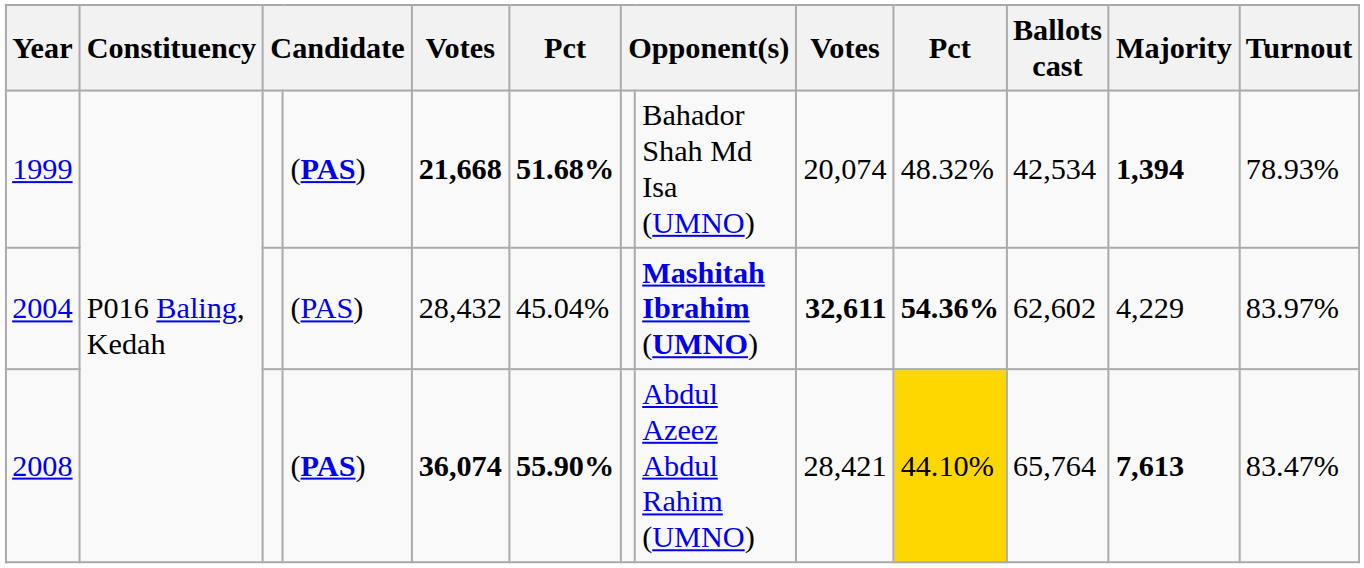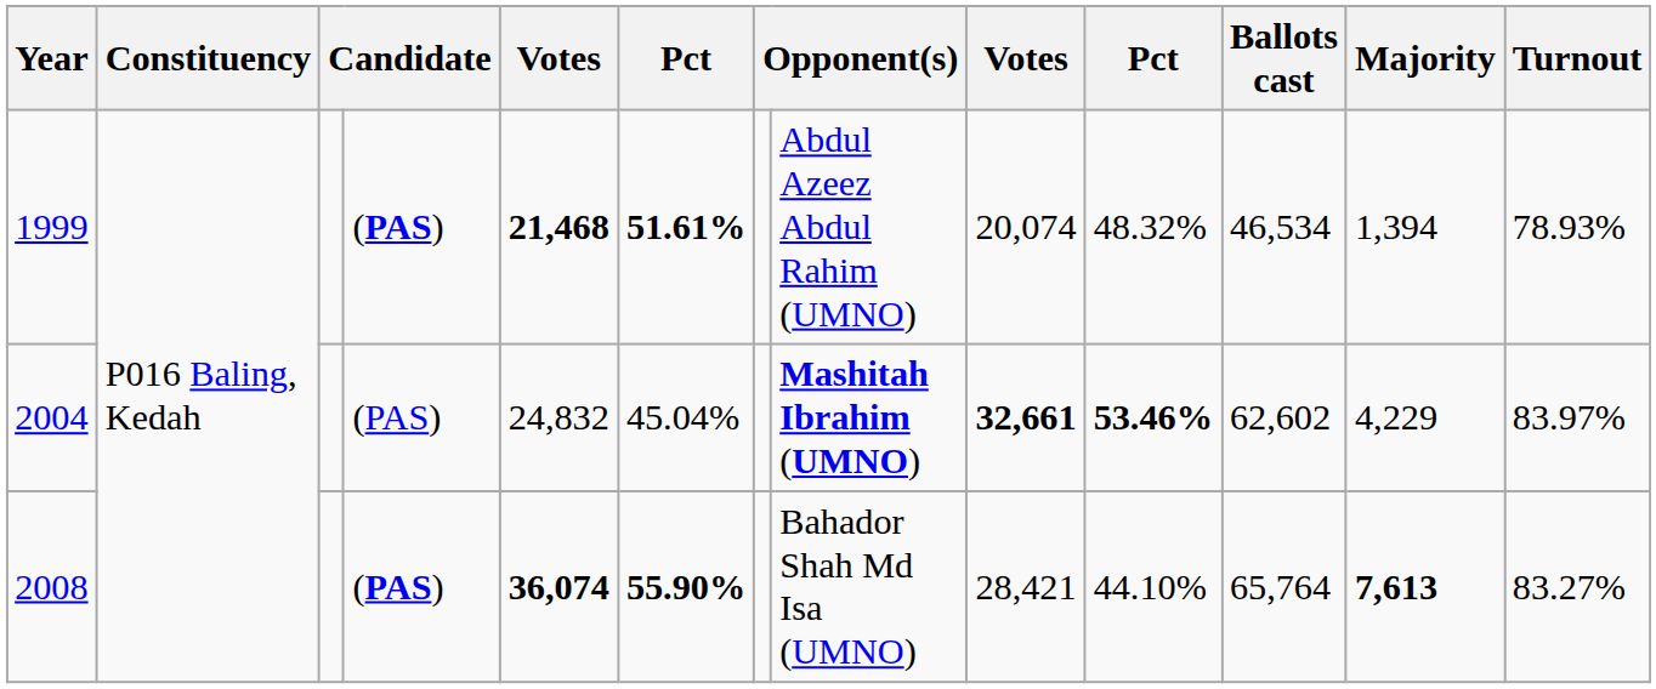1999 | column 5: 21,668 -> 21,468
1999 | column 6: 51.68% -> 51.61%
1999 | column 8: Bahador Shah Md Isa (UMNO) -> Abdul Azeez Abdul Rahim (UMNO)
1999 | Ballots cast: 42,534 -> 46,534
1999 | Majority: bold -> normal
2004 | column 5: 28,432 -> 24,832
2004 | column 9: 32,611 -> 32,661
2004 | column 10: 54.36% -> 53.46%
2008 | column 8: Abdul Azeez Abdul Rahim (UMNO) -> Bahador Shah Md Isa (UMNO)
2008 | column 10: gold background -> no background
2008 | Turnout: 83.47% -> 83.27%
